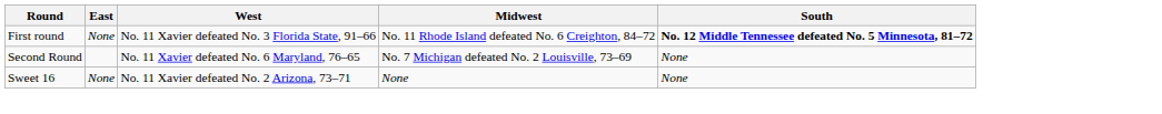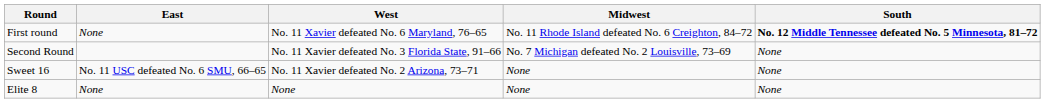First round | West: No. 11 Xavier defeated No. 3 Florida State, 91–66 -> No. 11 Xavier defeated No. 6 Maryland, 76–65
Second Round | West: No. 11 Xavier defeated No. 6 Maryland, 76–65 -> No. 11 Xavier defeated No. 3 Florida State, 91–66
Sweet 16 | East: None -> No. 11 USC defeated No. 6 SMU, 66–65
+ row: Elite 8 | None | None | None | None
